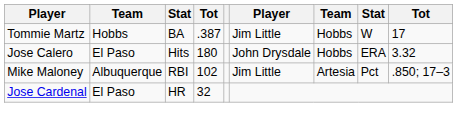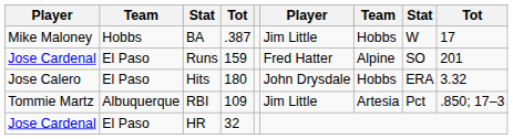BA | column 1: Tommie Martz -> Mike Maloney
+ row: Jose Cardenal | El Paso | Runs | 159 | Fred Hatter | Alpine | SO | 201
RBI | column 1: Mike Maloney -> Tommie Martz
RBI | column 4: 102 -> 109
